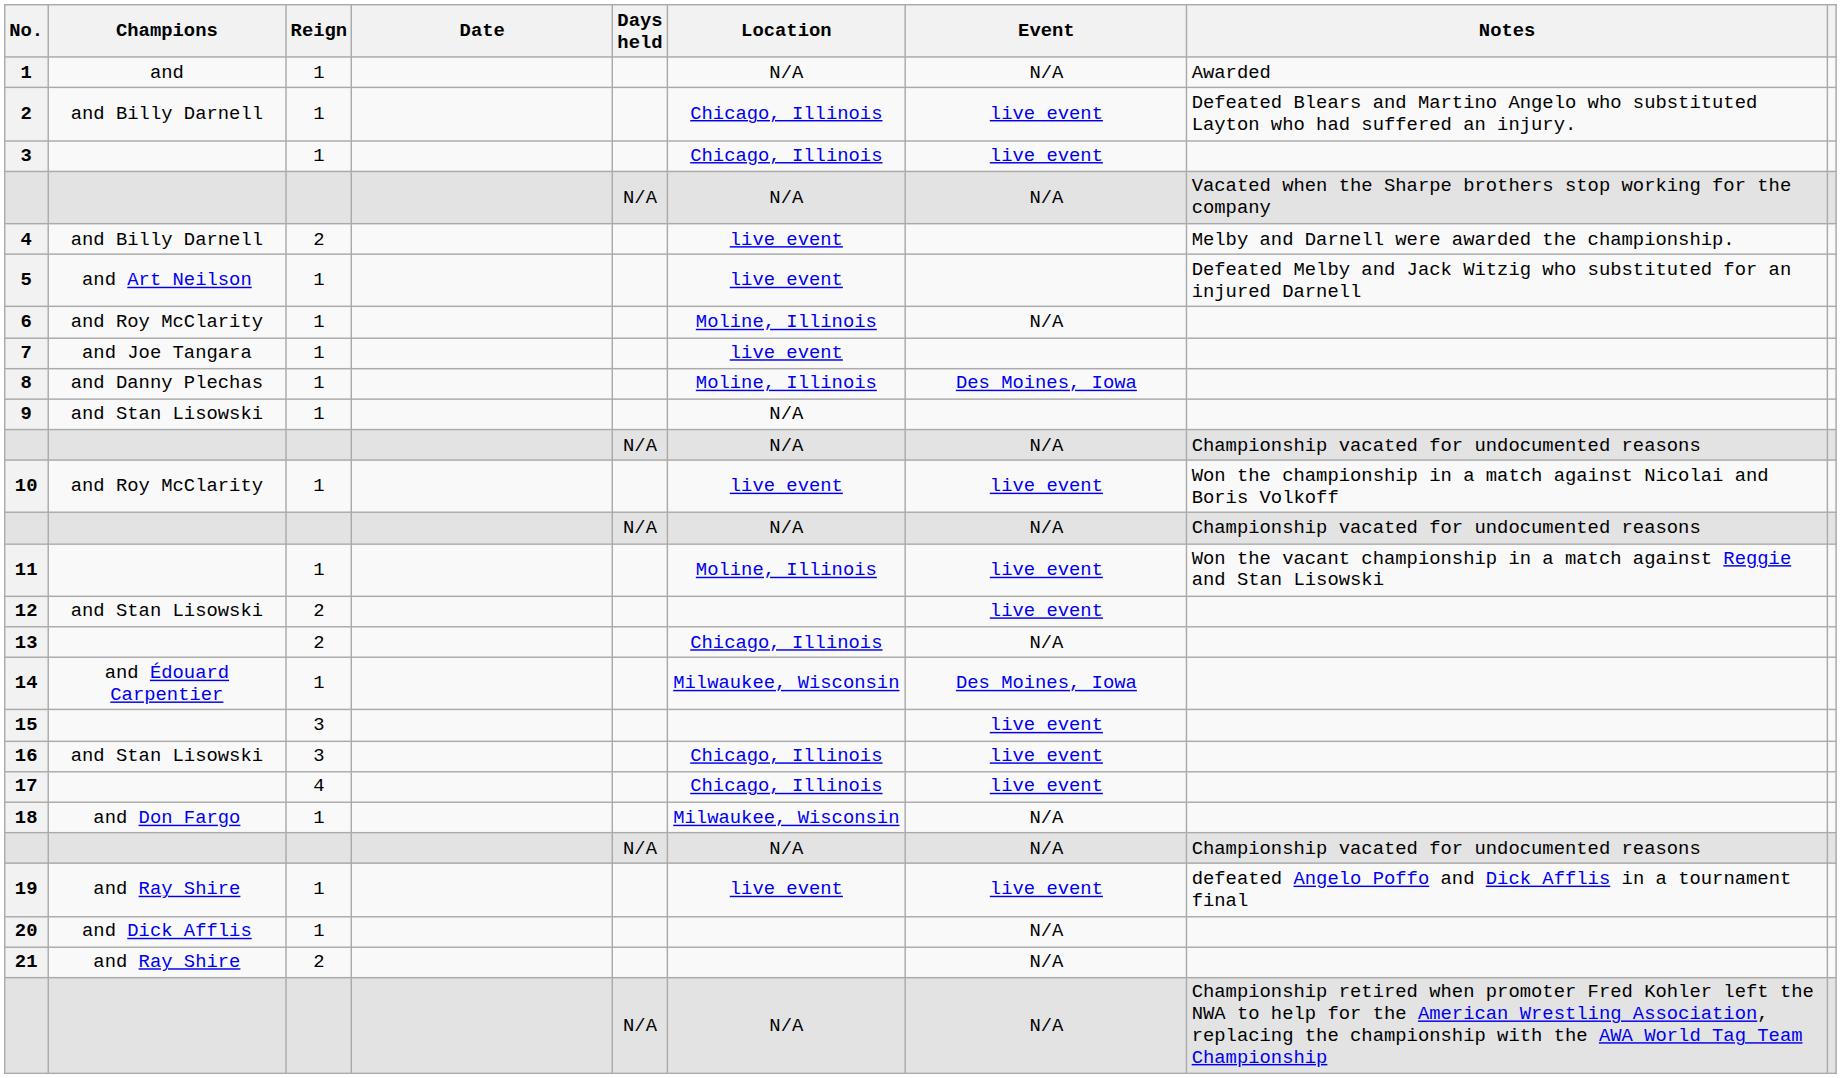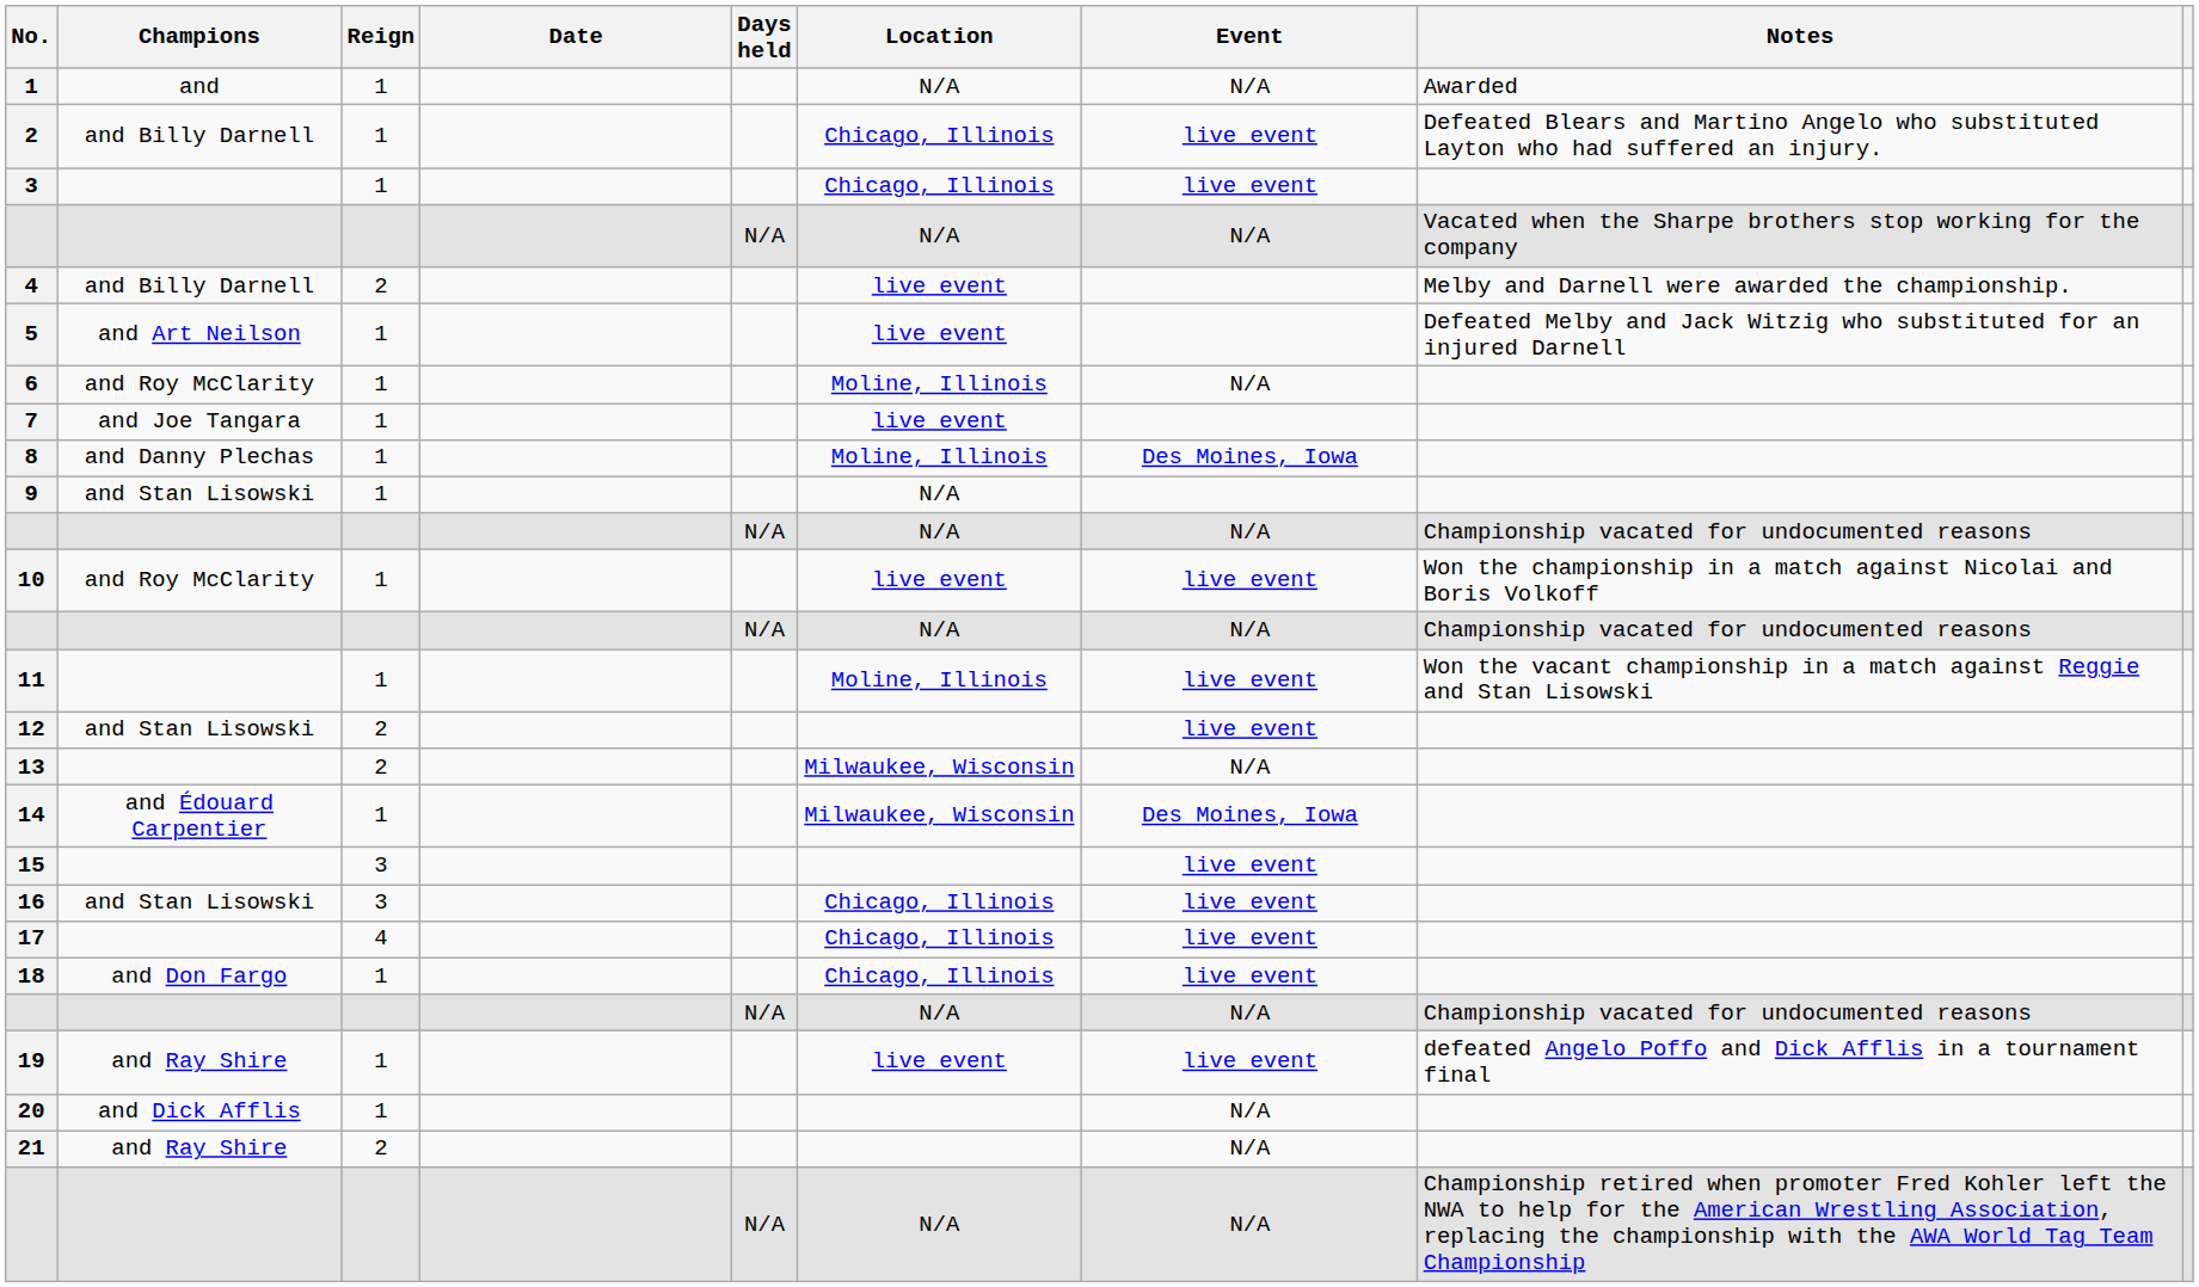13 | Location: Chicago, Illinois -> Milwaukee, Wisconsin
18 | Location: Milwaukee, Wisconsin -> Chicago, Illinois
18 | Event: N/A -> live event
